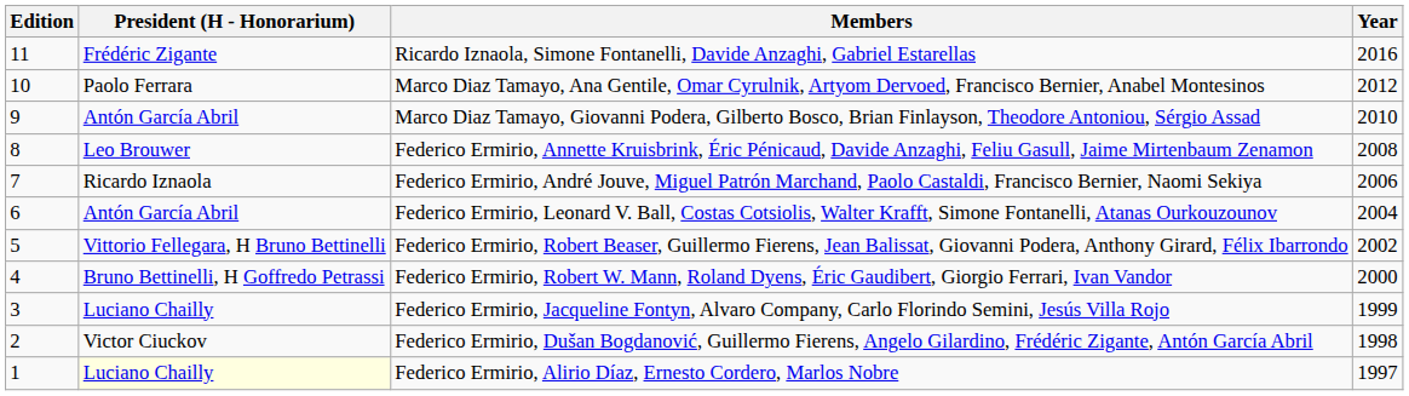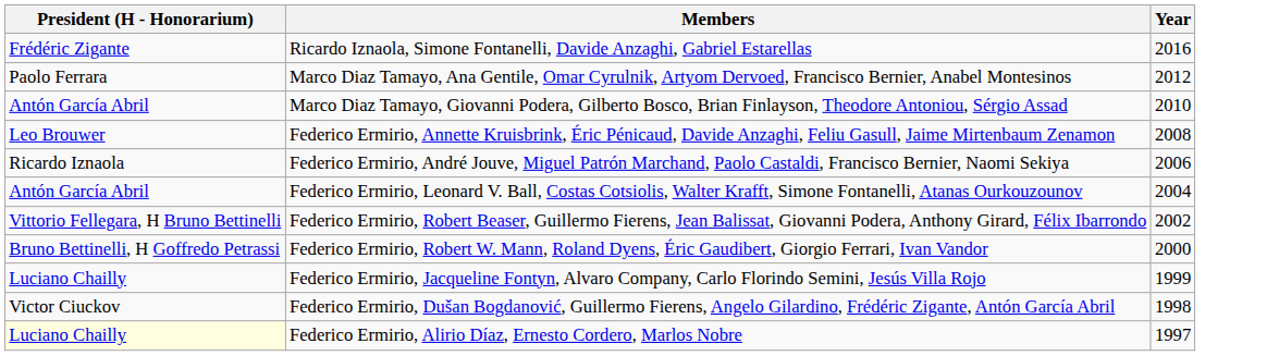- column: Edition | 11 | 10 | 9 | 8 | 7 | 6 | 5 | 4 | 3 | 2 | 1
